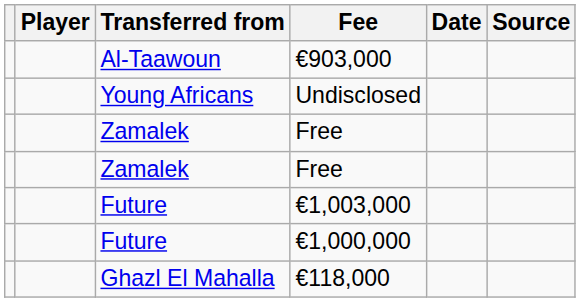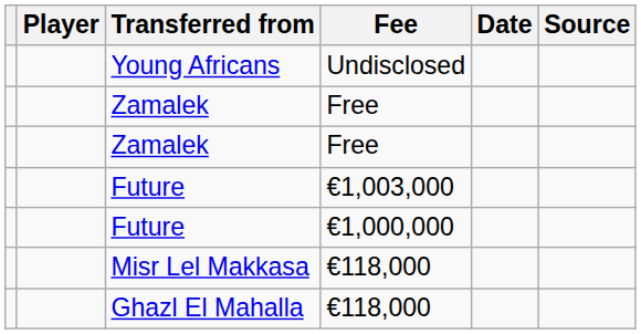- row: Al-Taawoun | €903,000
+ row: Misr Lel Makkasa | €118,000
